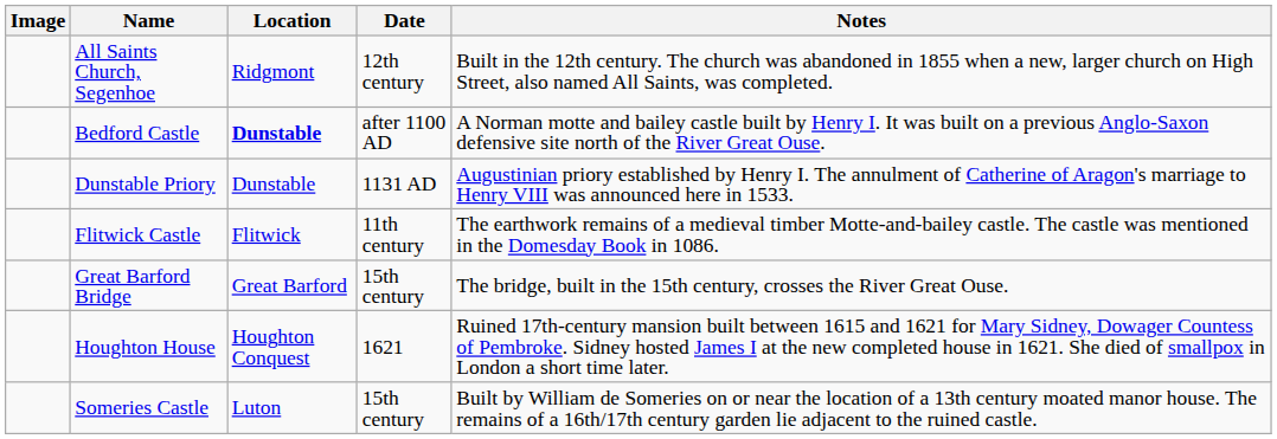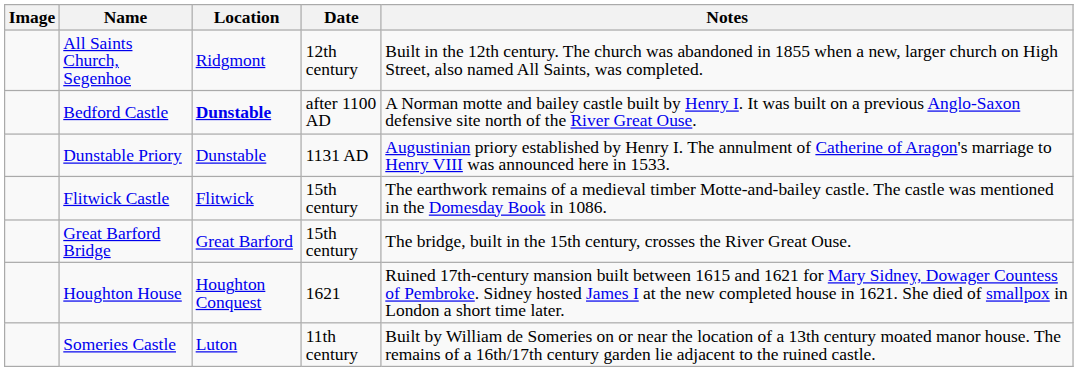Flitwick Castle | Date: 11th century -> 15th century
Someries Castle | Date: 15th century -> 11th century
